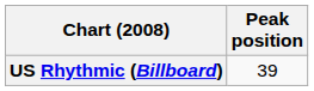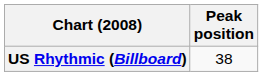US Rhythmic (Billboard) | Peak position: 39 -> 38
